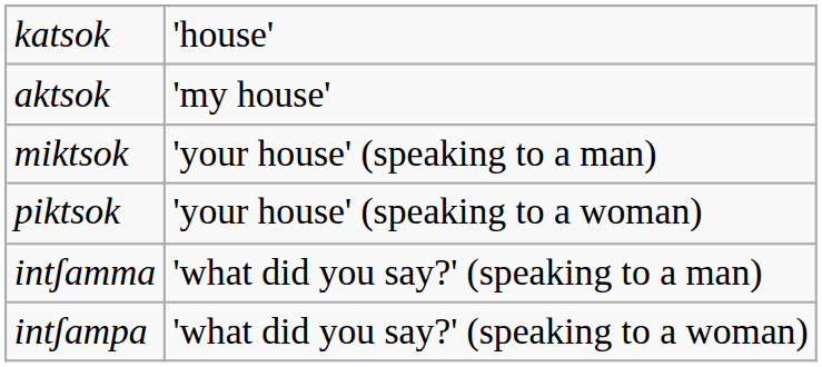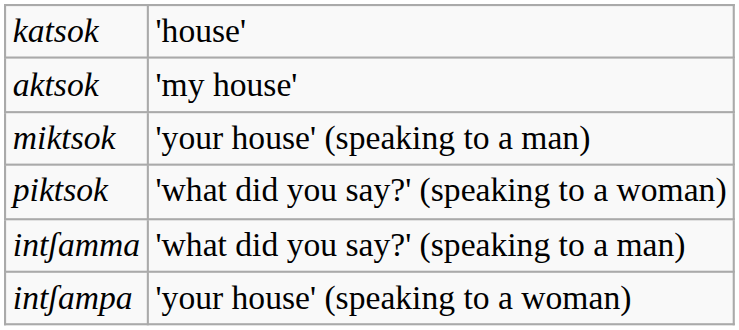piktsok | column 2: 'your house' (speaking to a woman) -> 'what did you say?' (speaking to a woman)
intʃampa | column 2: 'what did you say?' (speaking to a woman) -> 'your house' (speaking to a woman)
